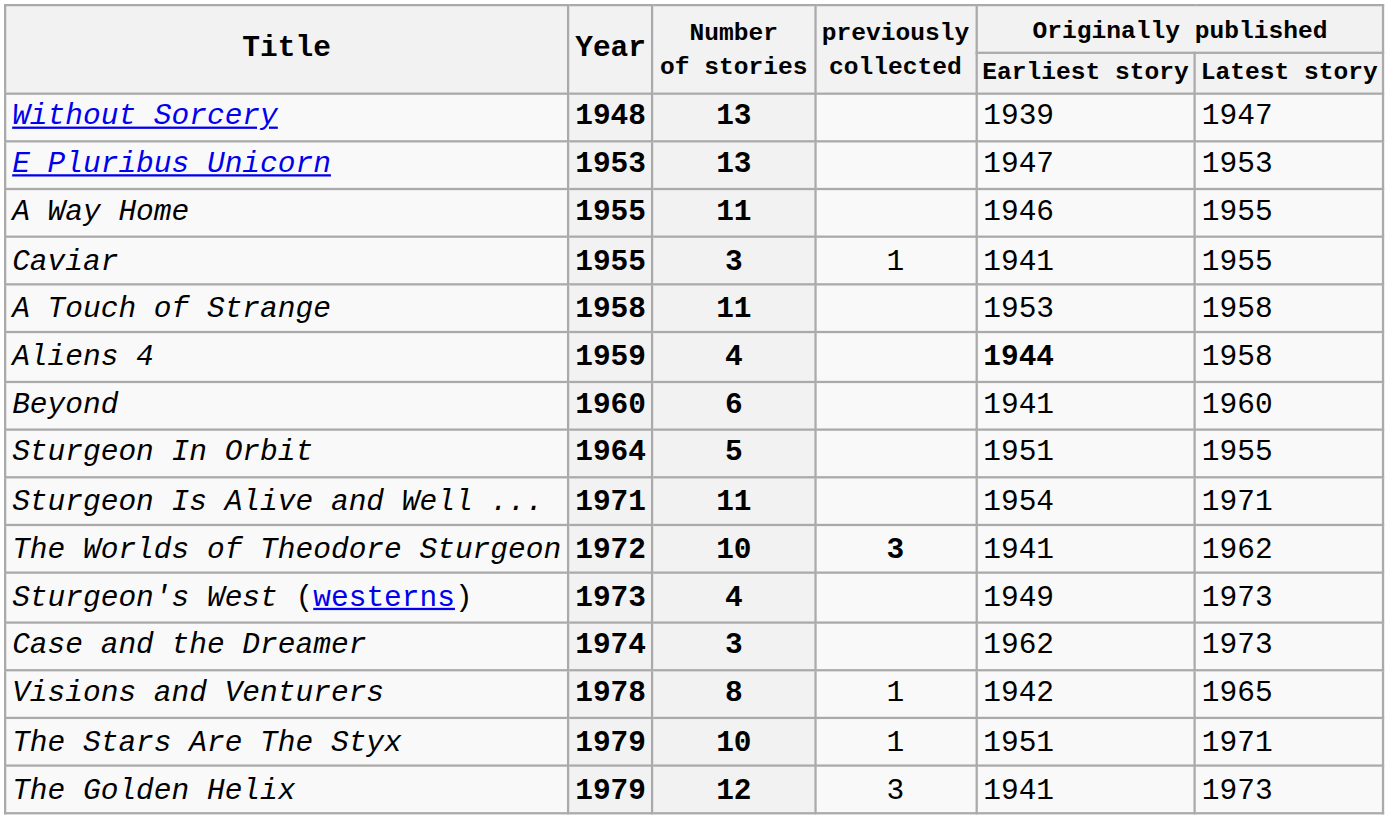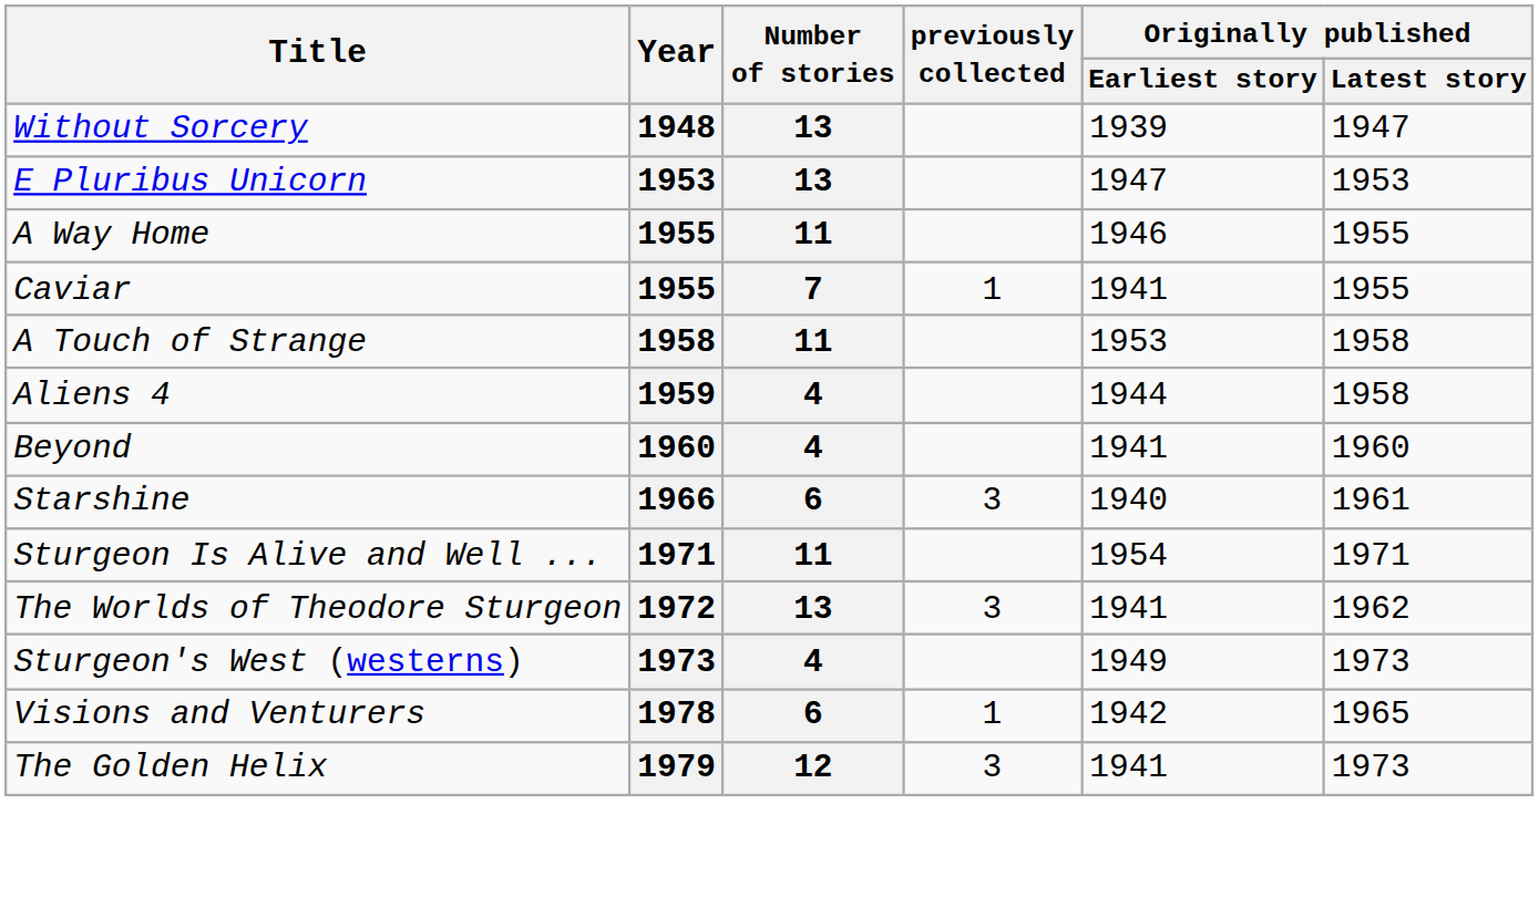Caviar | Number of stories: 3 -> 7
Aliens 4 | Originally published / Earliest story: bold -> normal
Beyond | Number of stories: 6 -> 4
- row: Sturgeon In Orbit | 1964 | 5 | 1951 | 1955
+ row: Starshine | 1966 | 6 | 3 | 1940 | 1961
The Worlds of Theodore Sturgeon | Number of stories: 10 -> 13
The Worlds of Theodore Sturgeon | previously collected: bold -> normal
- row: Case and the Dreamer | 1974 | 3 | 1962 | 1973
Visions and Venturers | Number of stories: 8 -> 6
- row: The Stars Are The Styx | 1979 | 10 | 1 | 1951 | 1971
